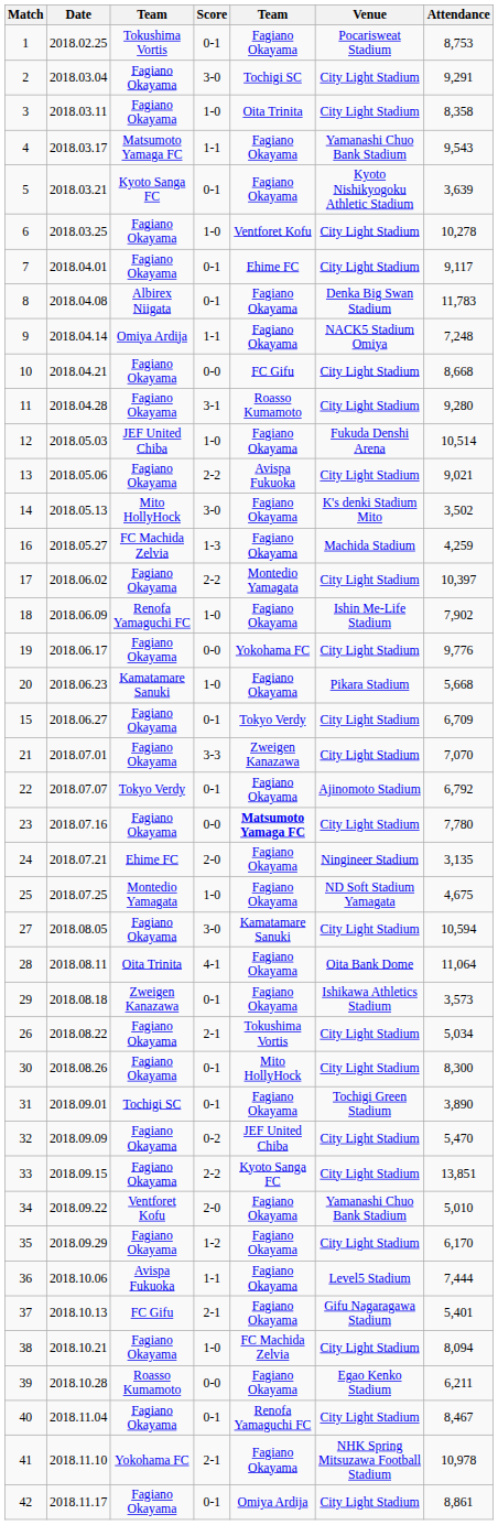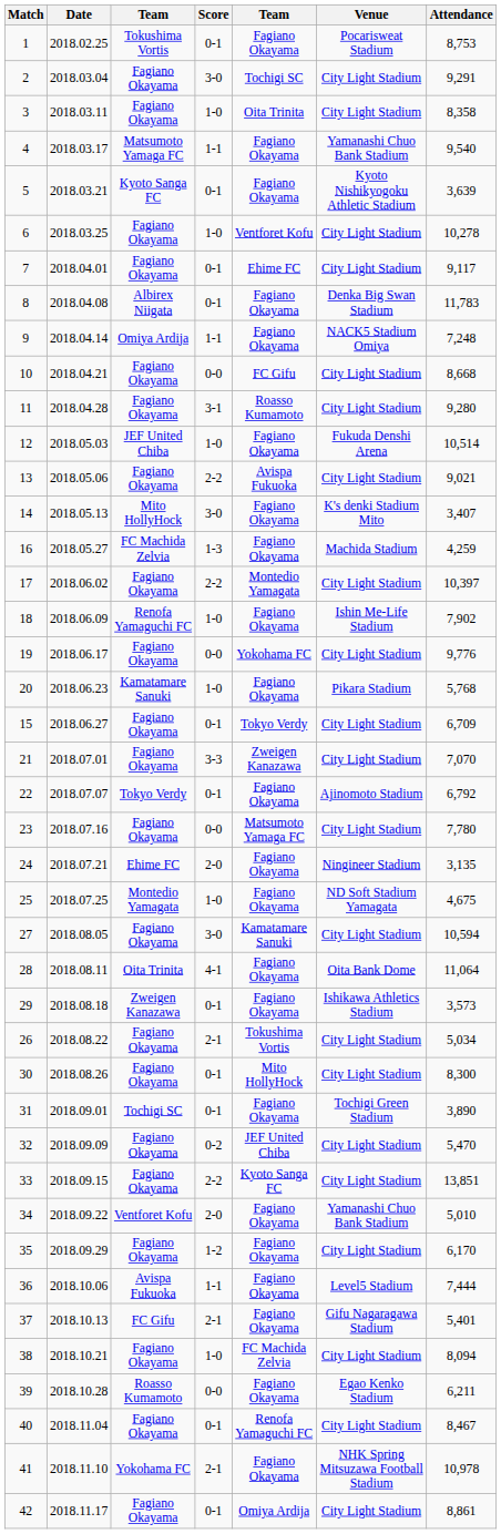4 | Attendance: 9,543 -> 9,540
14 | Attendance: 3,502 -> 3,407
20 | Attendance: 5,668 -> 5,768
23 | column 5: bold -> normal
